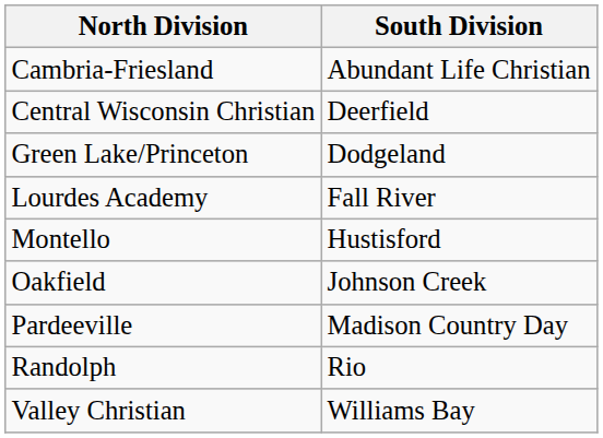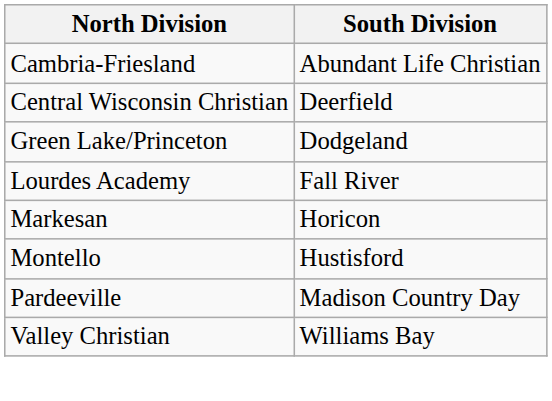+ row: Markesan | Horicon
- row: Oakfield | Johnson Creek
- row: Randolph | Rio
